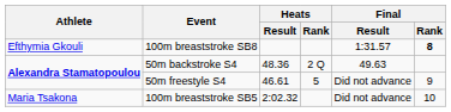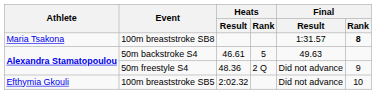100m breaststroke SB8 | Athlete: Efthymia Gkouli -> Maria Tsakona
50m backstroke S4 | Heats / Result: 48.36 -> 46.61
50m backstroke S4 | Heats / Rank: 2 Q -> 5
50m freestyle S4 | Heats / Result: 46.61 -> 48.36
50m freestyle S4 | Heats / Rank: 5 -> 2 Q
100m breaststroke SB5 | Athlete: Maria Tsakona -> Efthymia Gkouli
